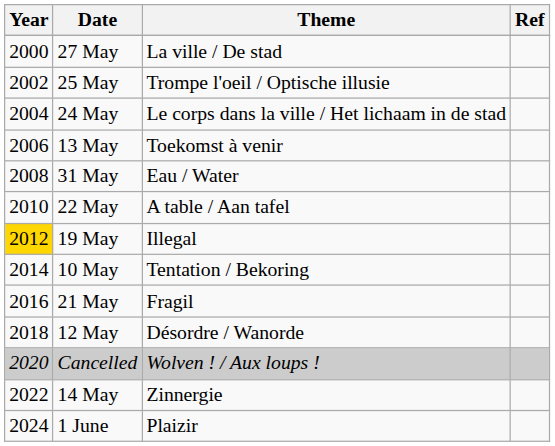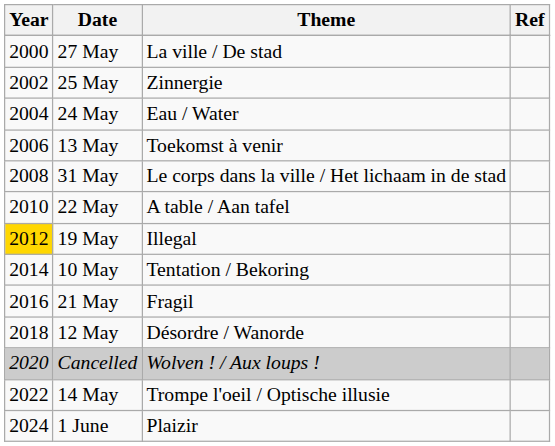25 May | Theme: Trompe l'oeil / Optische illusie -> Zinnergie
24 May | Theme: Le corps dans la ville / Het lichaam in de stad -> Eau / Water
31 May | Theme: Eau / Water -> Le corps dans la ville / Het lichaam in de stad
14 May | Theme: Zinnergie -> Trompe l'oeil / Optische illusie
